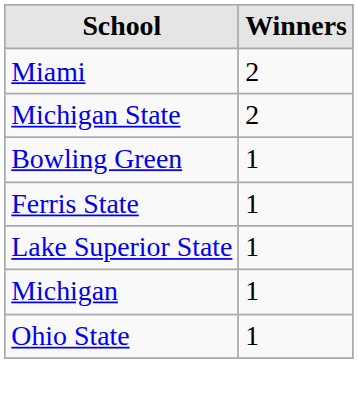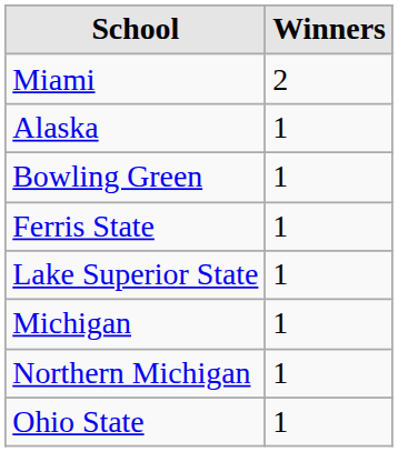- row: Michigan State | 2
+ row: Alaska | 1
+ row: Northern Michigan | 1
